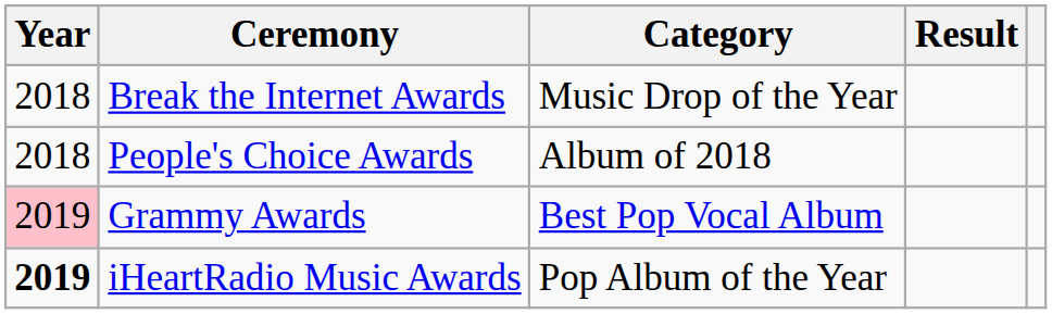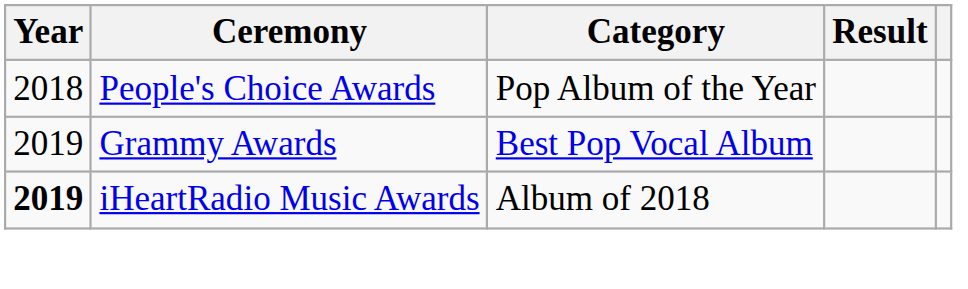- row: 2018 | Break the Internet Awards | Music Drop of the Year
People's Choice Awards | Category: Album of 2018 -> Pop Album of the Year
Grammy Awards | Year: pink background -> no background
iHeartRadio Music Awards | Category: Pop Album of the Year -> Album of 2018
